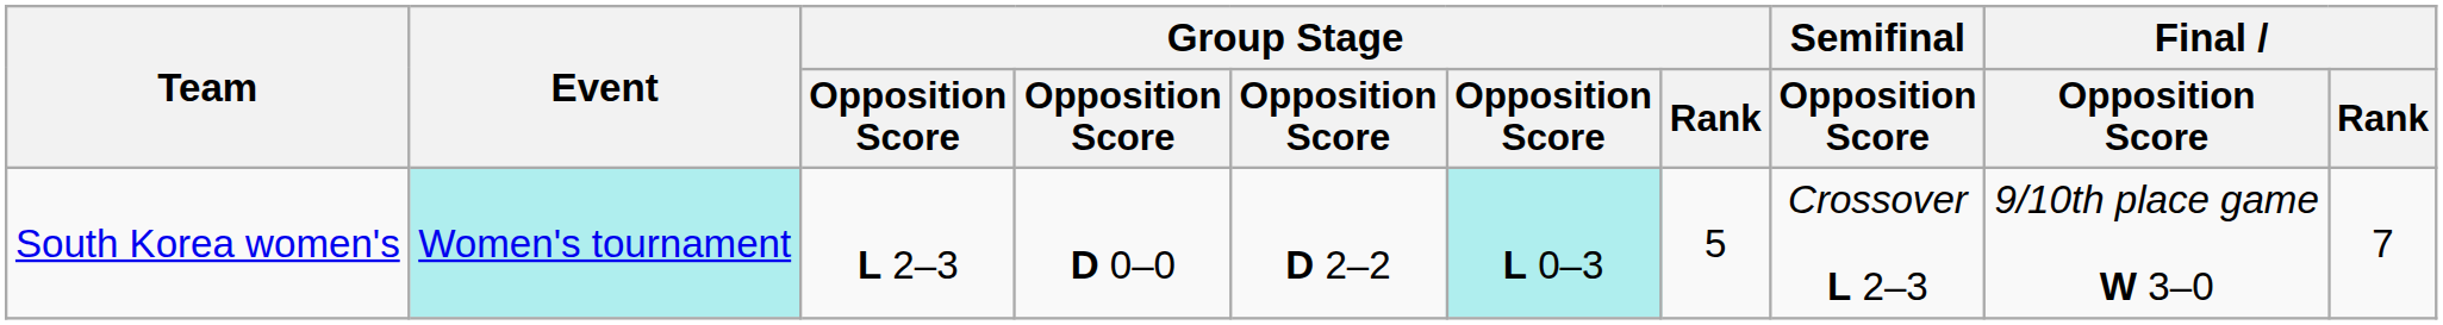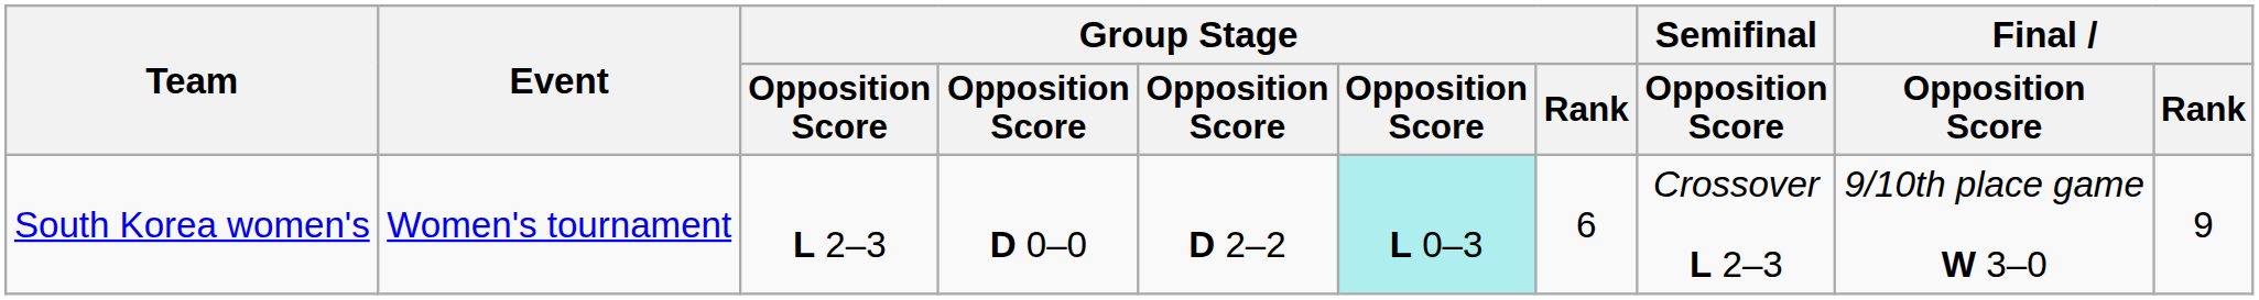South Korea women's | Event: paleturquoise background -> no background
South Korea women's | Group Stage / Rank: 5 -> 6
South Korea women's | Final / Rank: 7 -> 9
